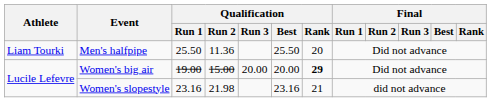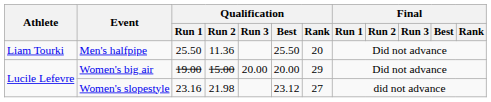Women's big air | Qualification / Rank: bold -> normal
Women's slopestyle | Qualification / Best: 23.16 -> 23.12
Women's slopestyle | Qualification / Rank: 21 -> 27
